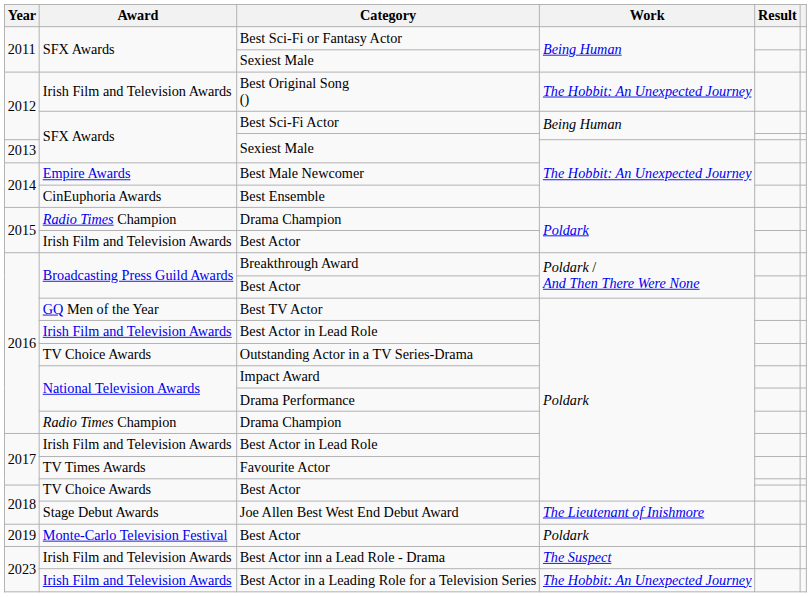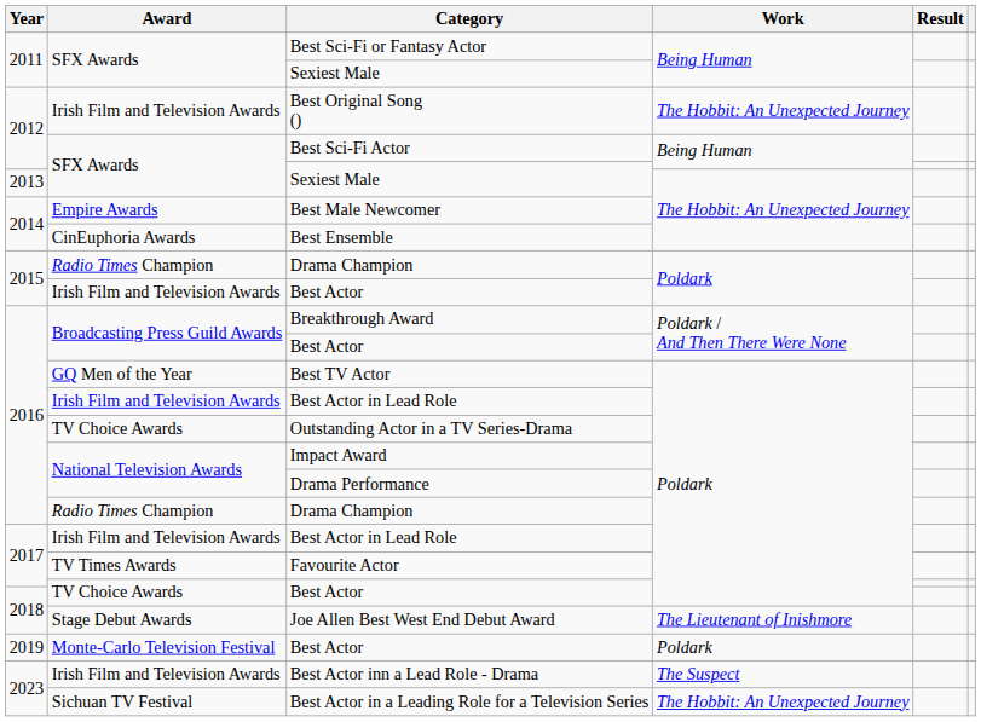Best Actor in a Leading Role for a Television Series | Award: Irish Film and Television Awards -> Sichuan TV Festival
